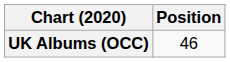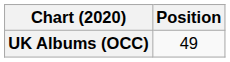UK Albums (OCC) | Position: 46 -> 49
